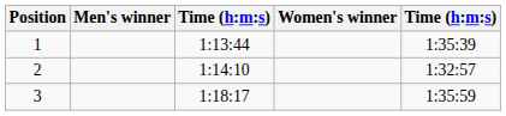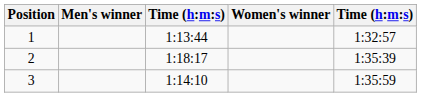1 | column 5: 1:35:39 -> 1:32:57
2 | column 3: 1:14:10 -> 1:18:17
2 | column 5: 1:32:57 -> 1:35:39
3 | column 3: 1:18:17 -> 1:14:10
